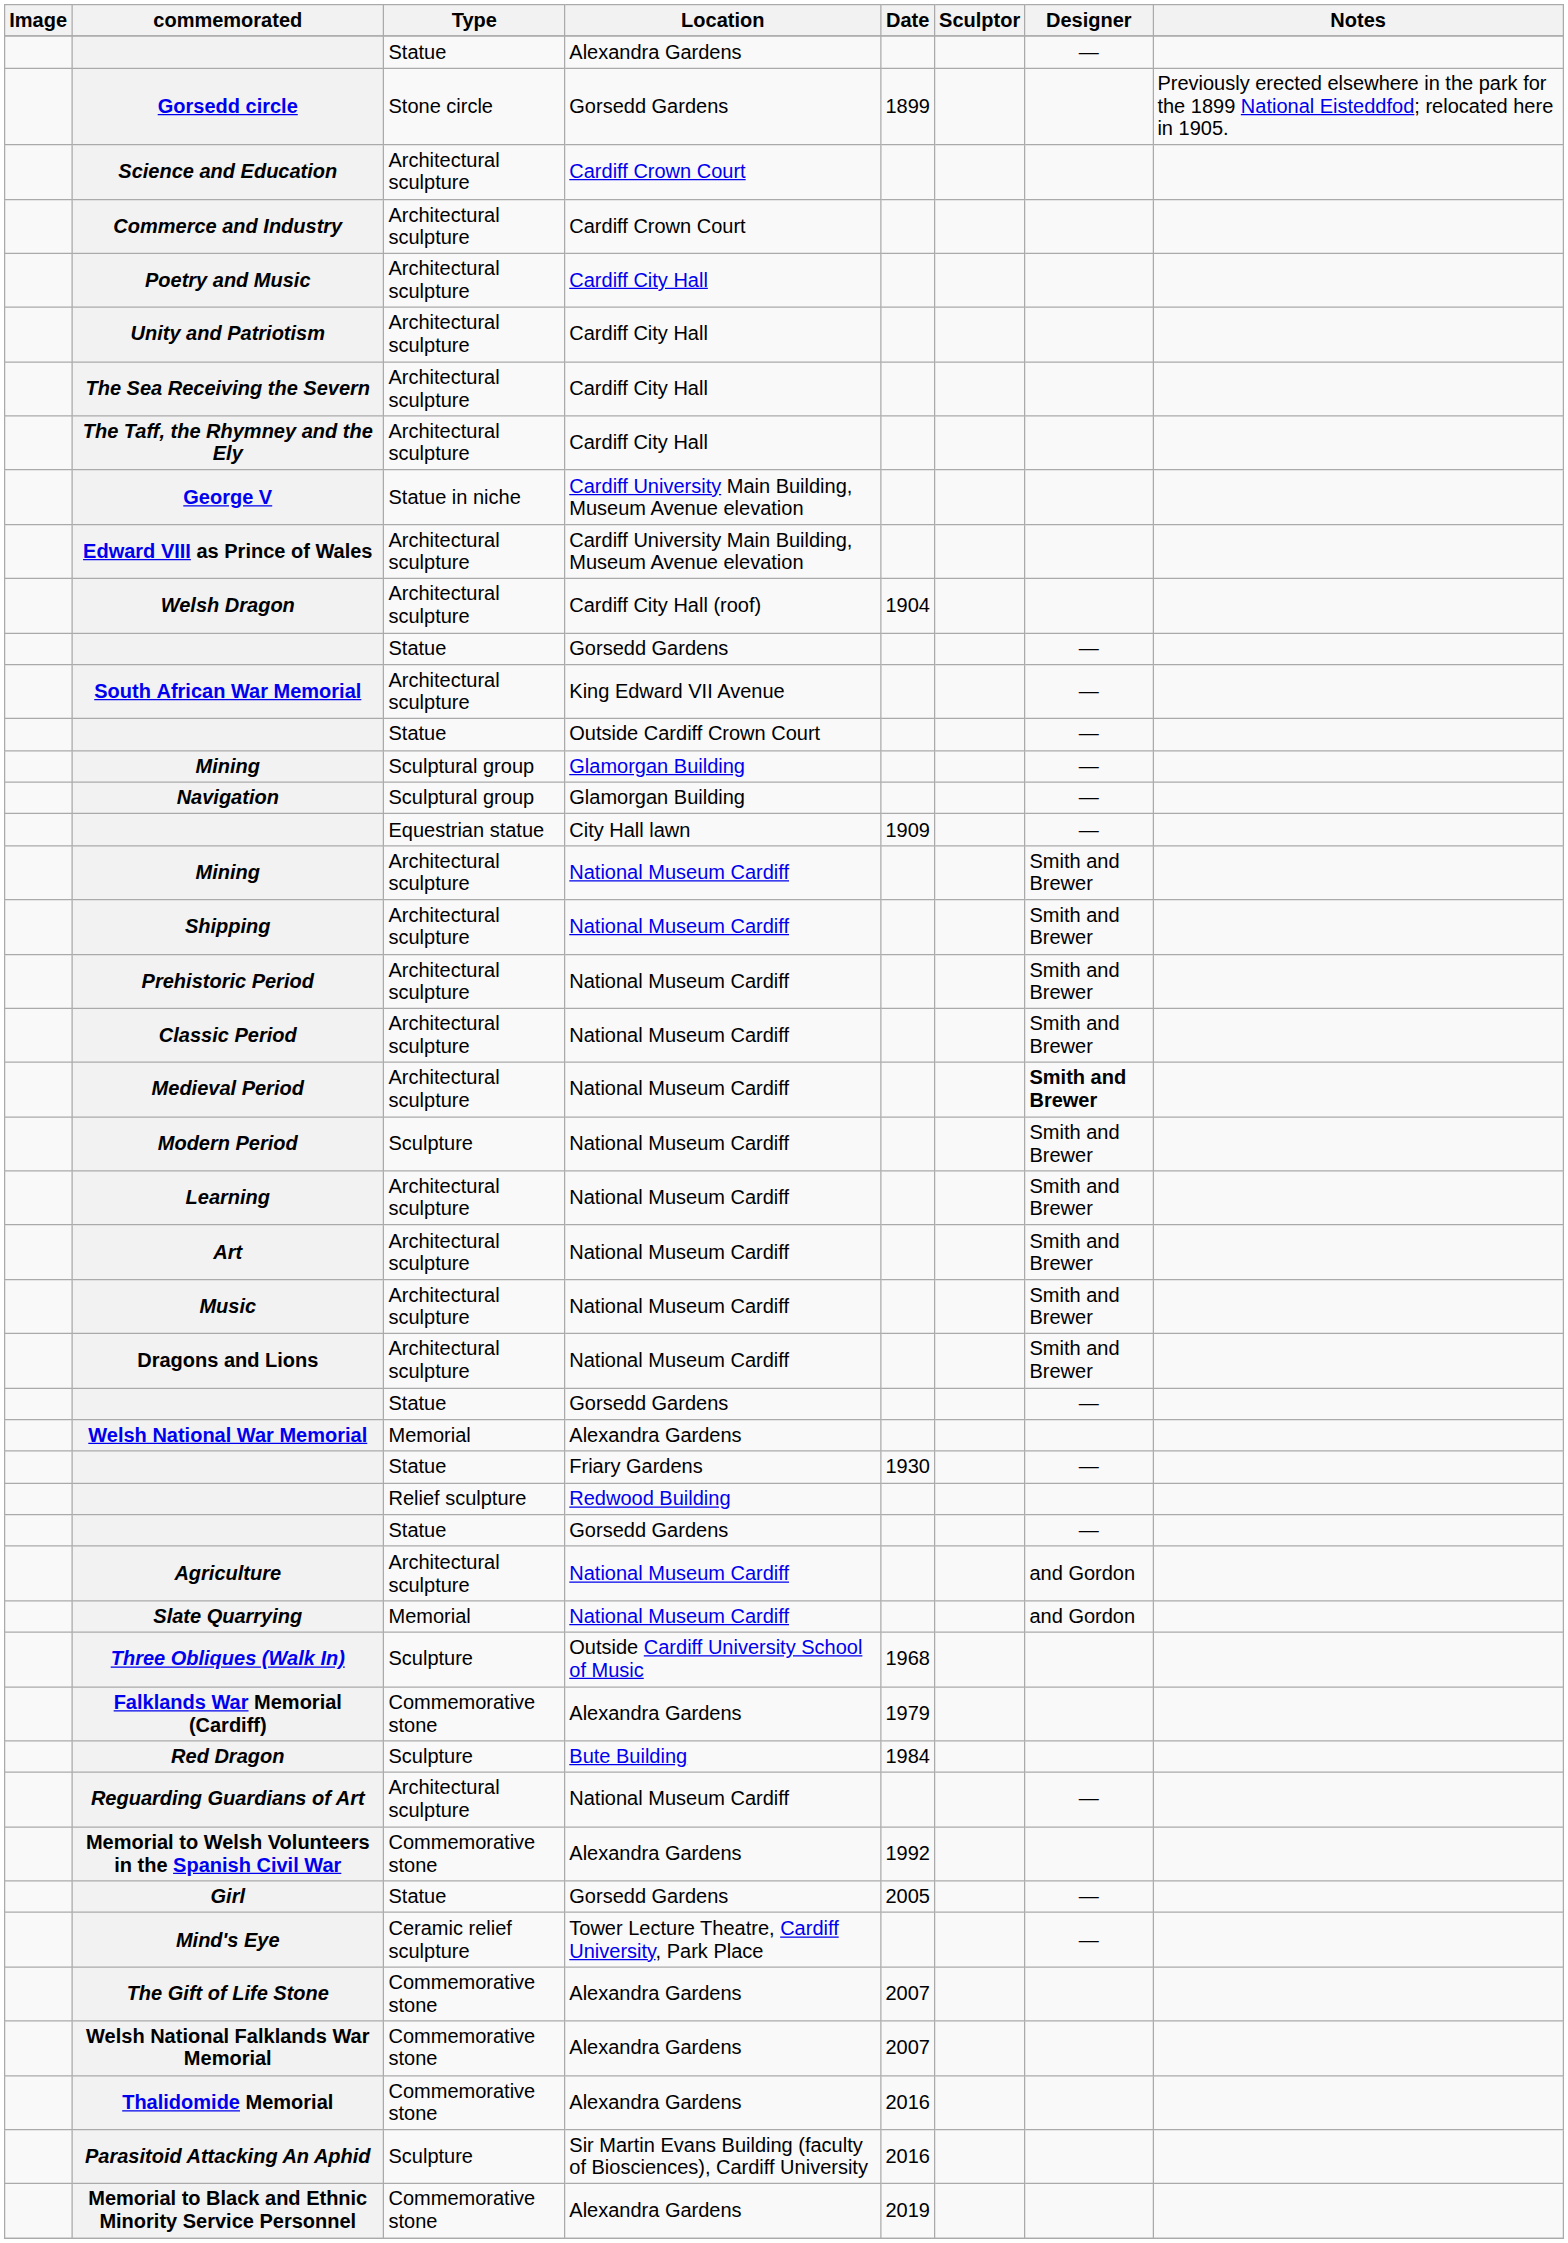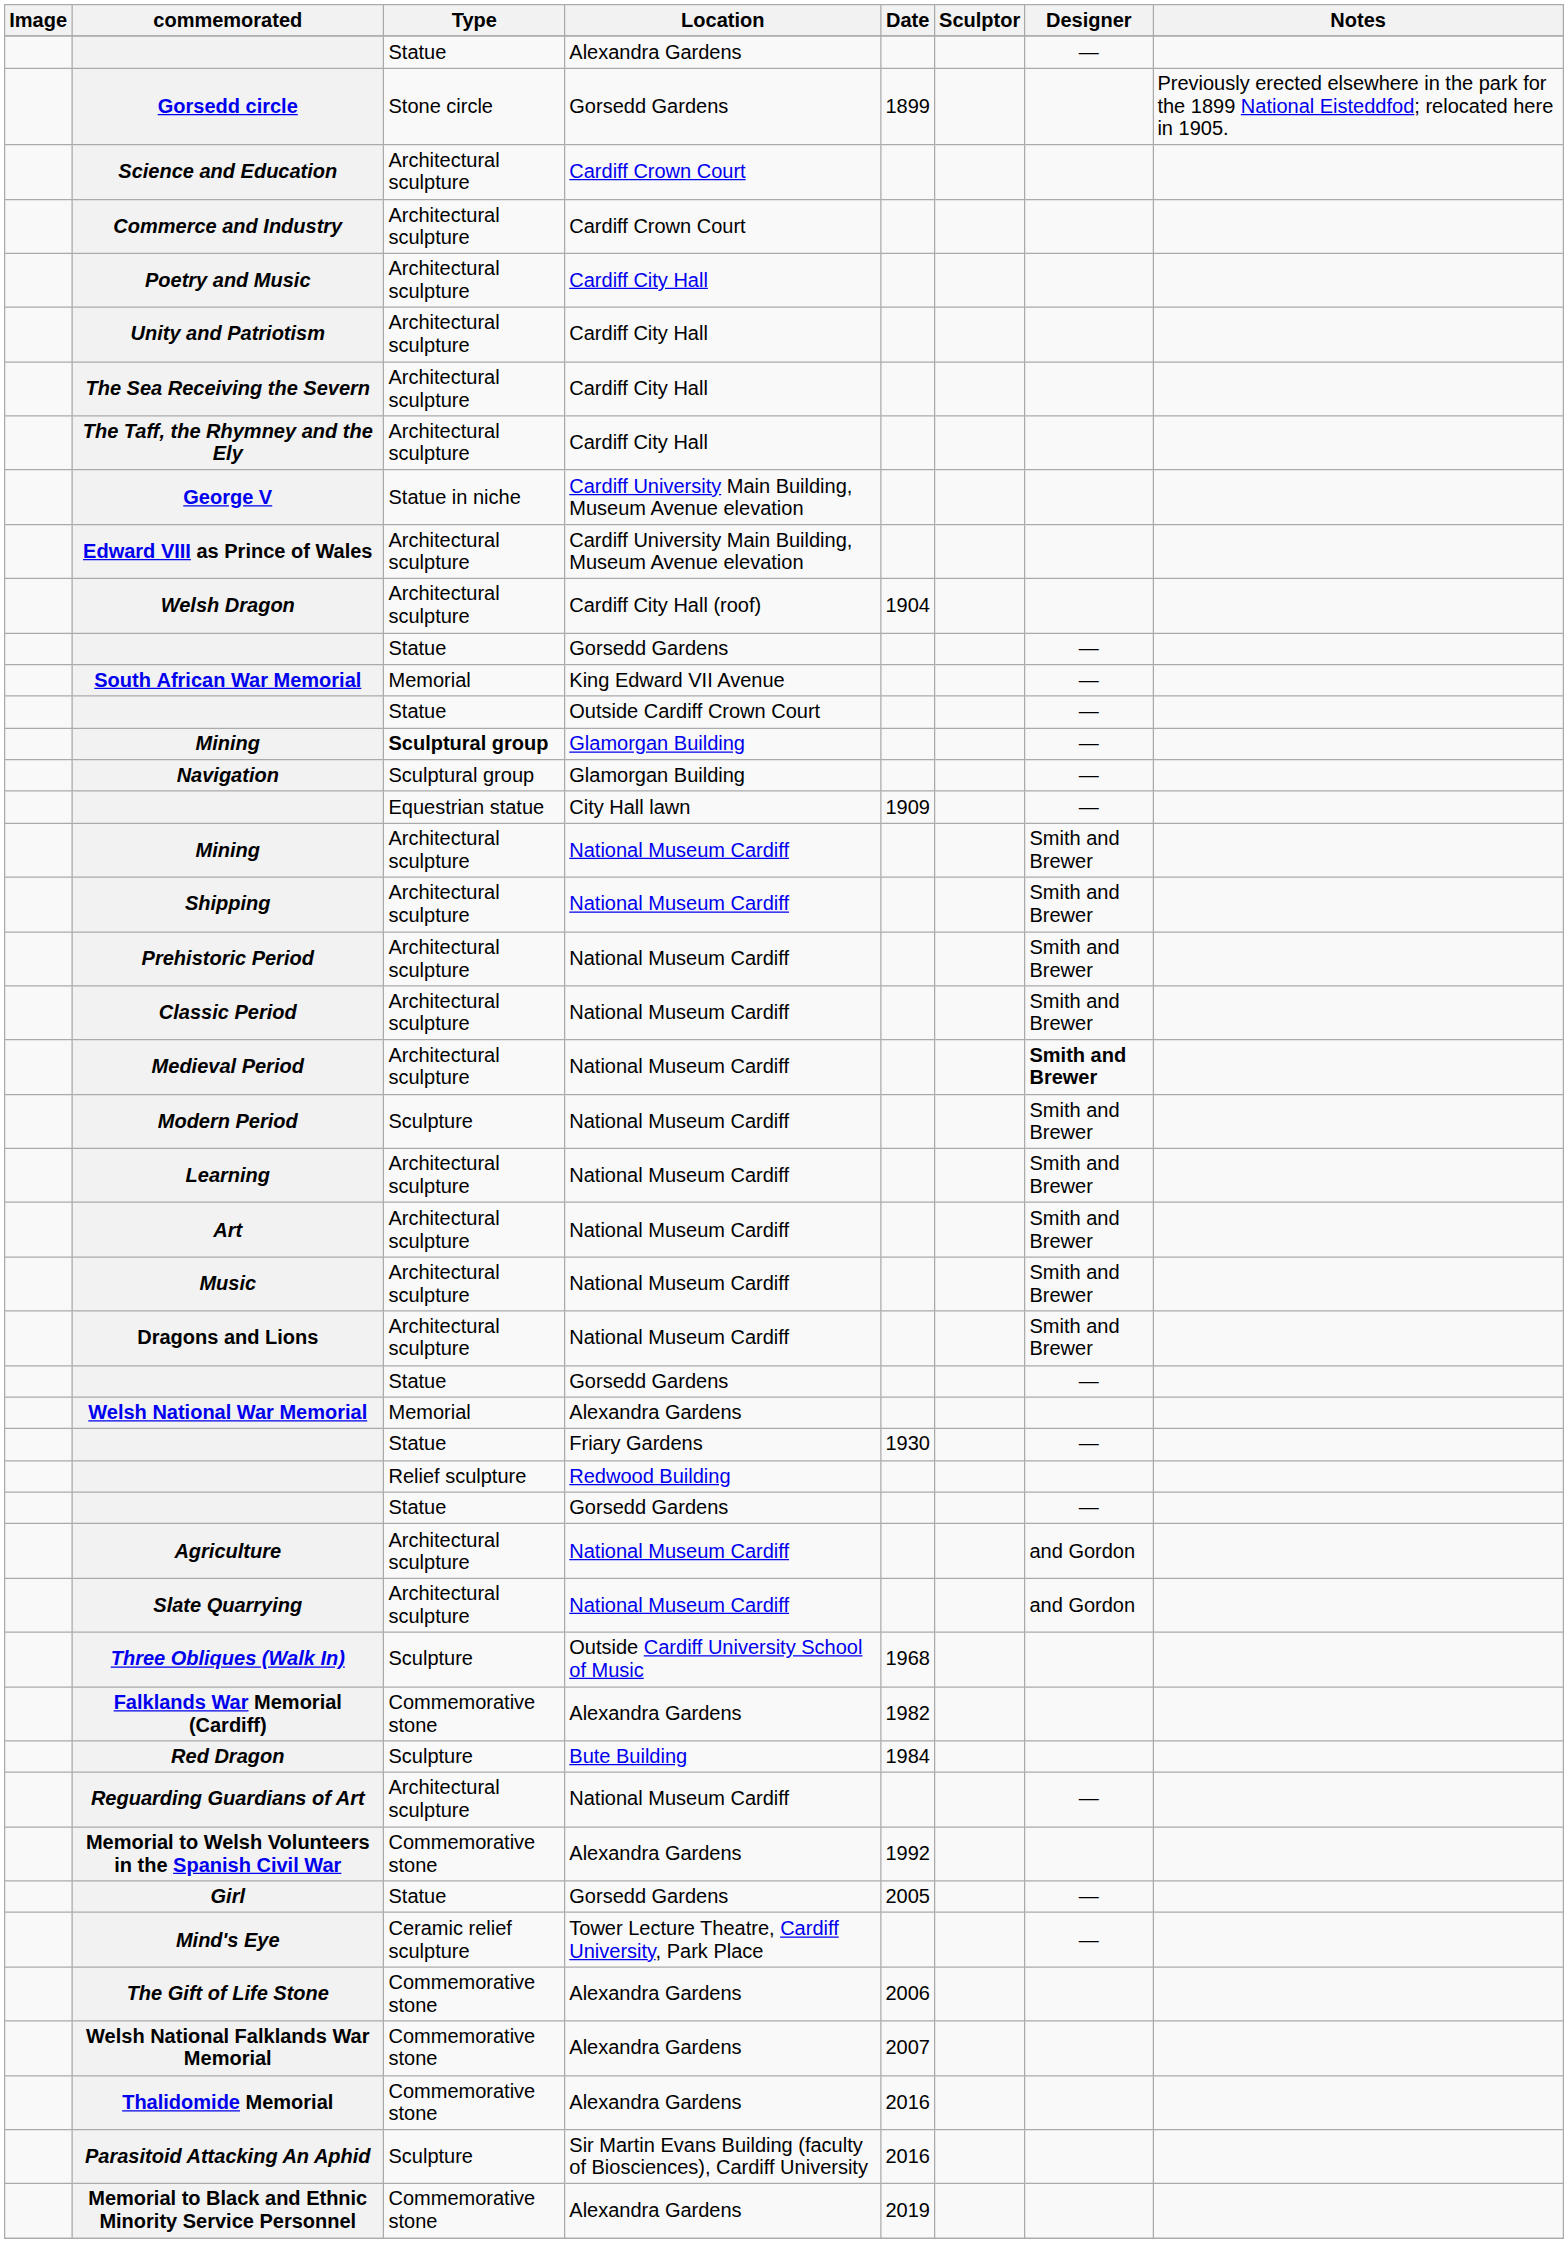South African War Memorial | Type: Architectural sculpture -> Memorial
Mining / Glamorgan Building | Type: normal -> bold
Slate Quarrying | Type: Memorial -> Architectural sculpture
Falklands War Memorial (Cardiff) | Date: 1979 -> 1982
The Gift of Life Stone | Date: 2007 -> 2006
